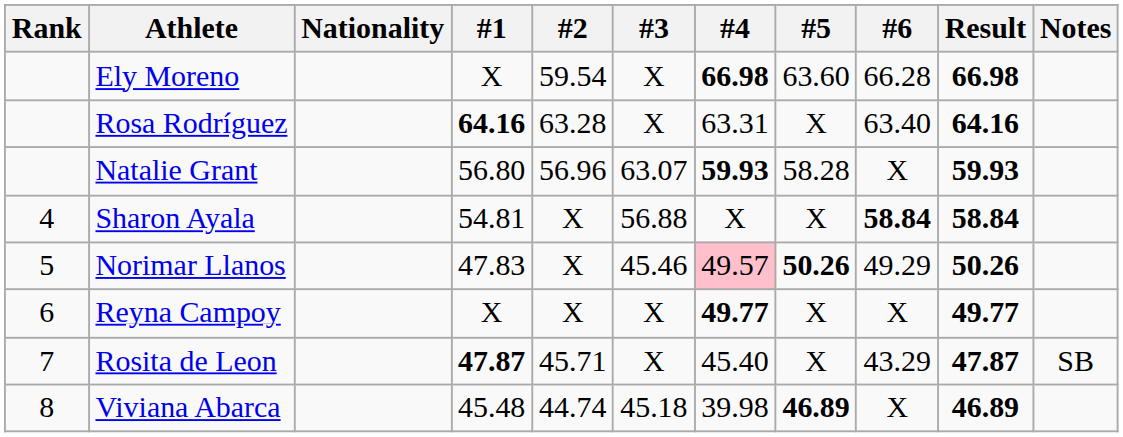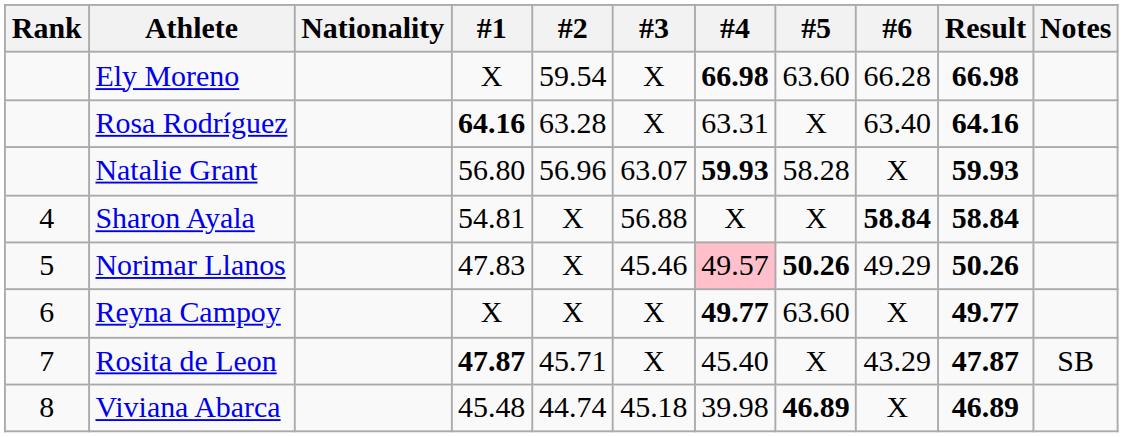Reyna Campoy | #5: X -> 63.60
